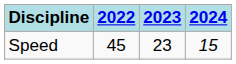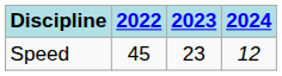Speed | 2024: 15 -> 12
